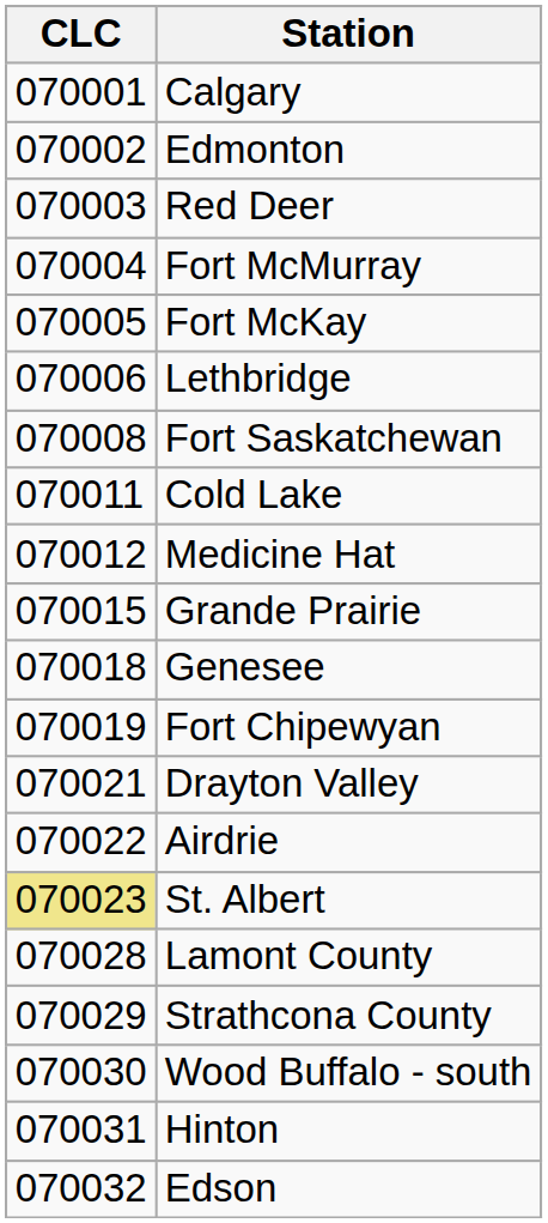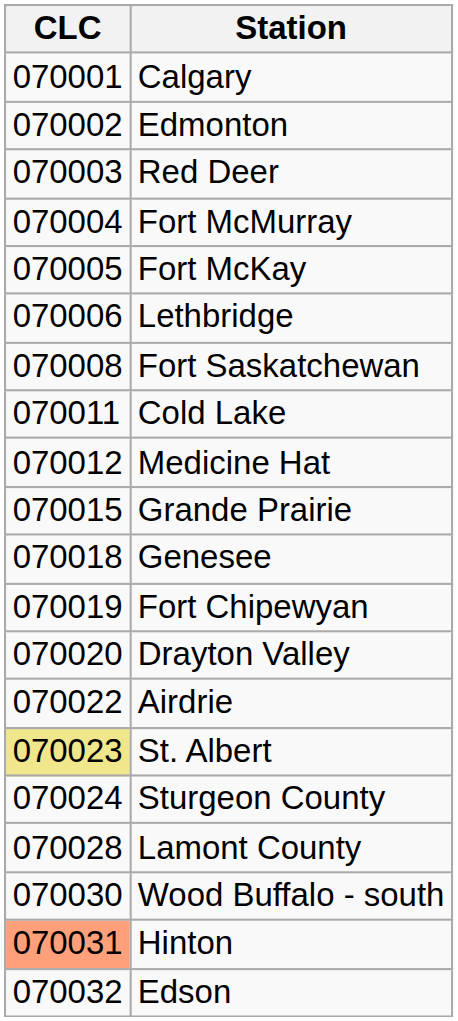Drayton Valley | CLC: 070021 -> 070020
+ row: 070024 | Sturgeon County
- row: 070029 | Strathcona County
Hinton | CLC: no background -> lightsalmon background
